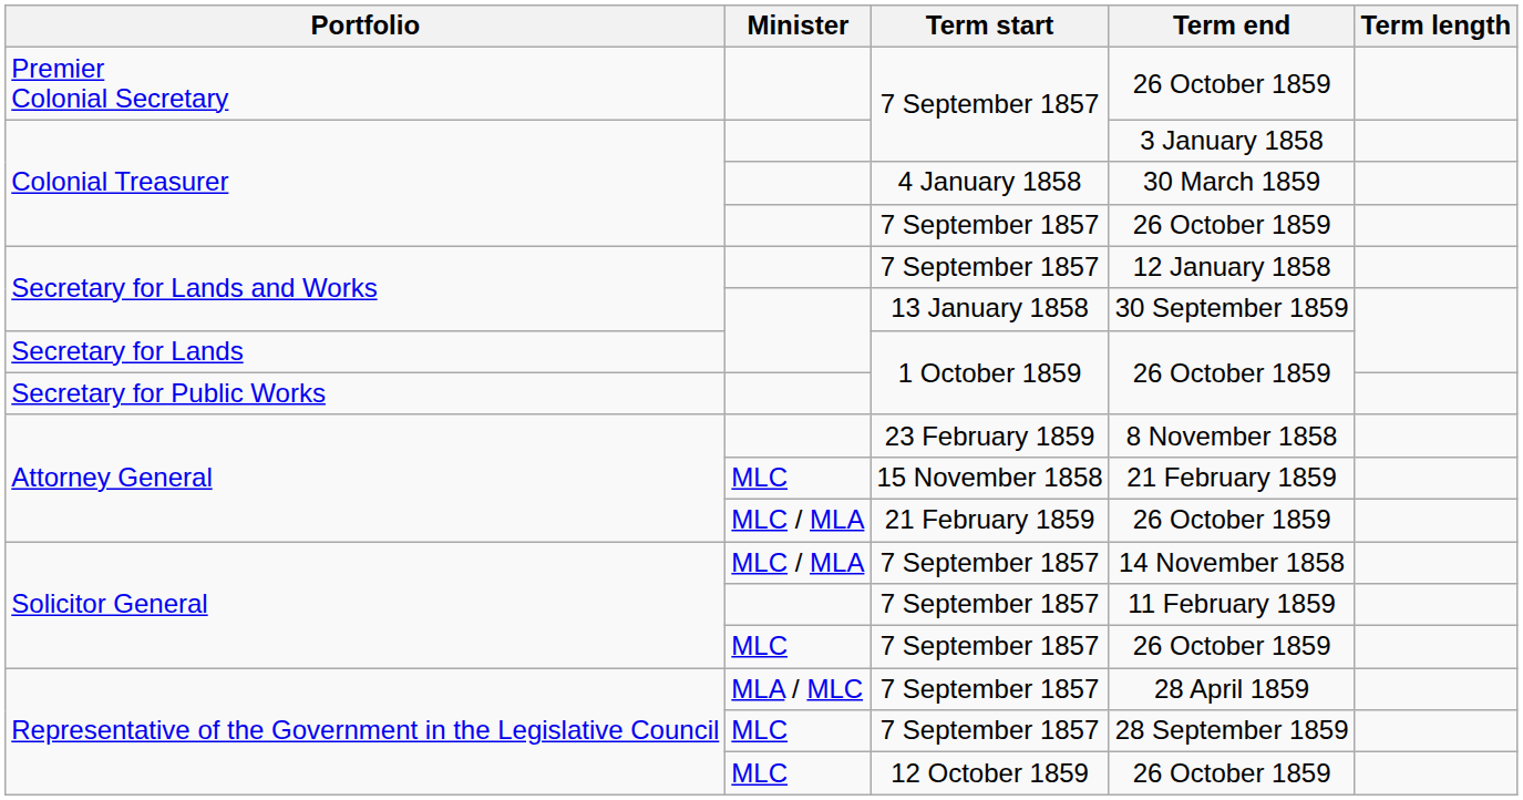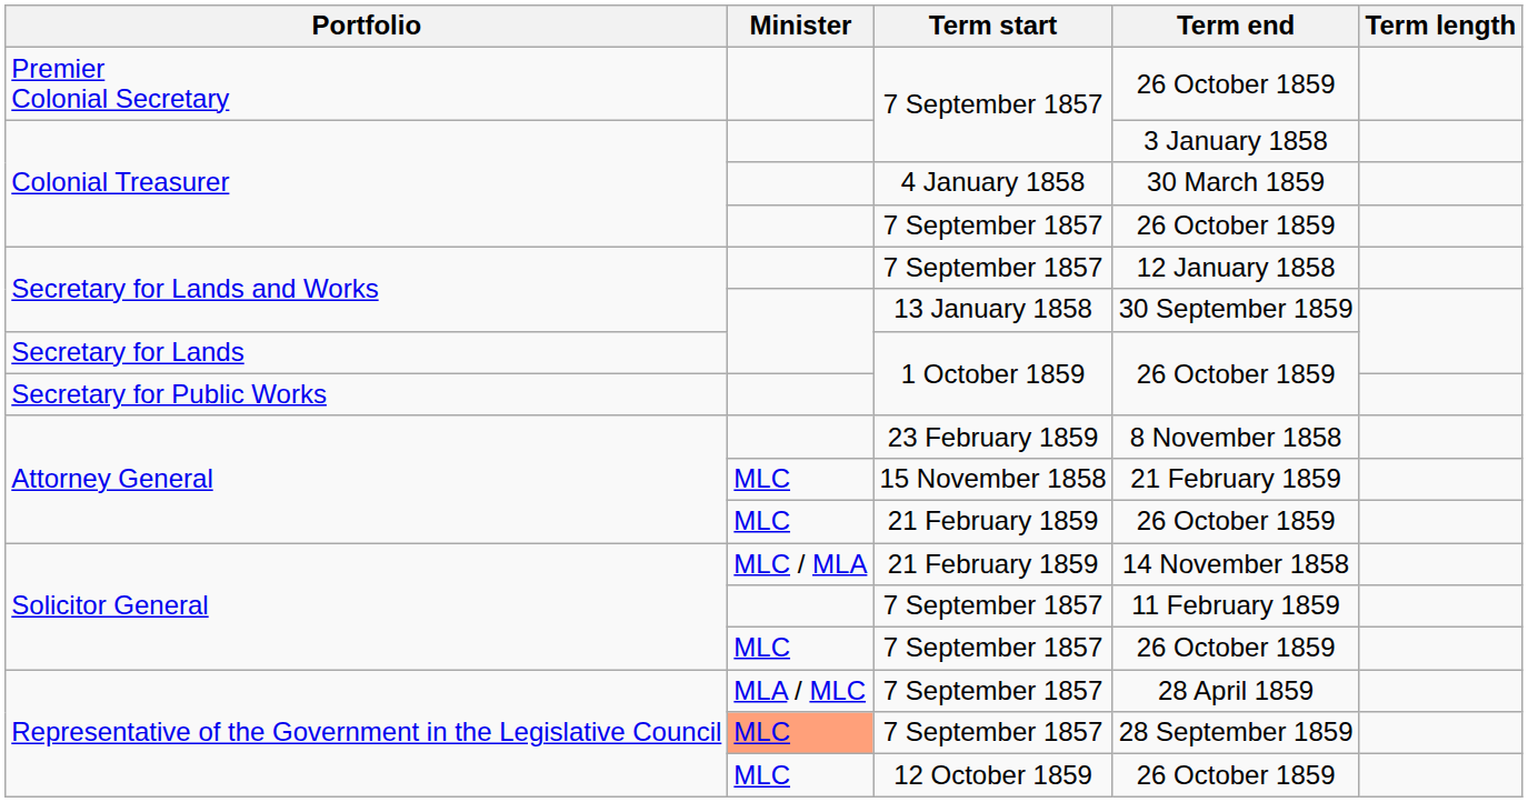Attorney General / 26 October 1859 | Minister: MLC / MLA -> MLC
14 November 1858 | Term start: 7 September 1857 -> 21 February 1859
28 September 1859 | Minister: no background -> lightsalmon background
